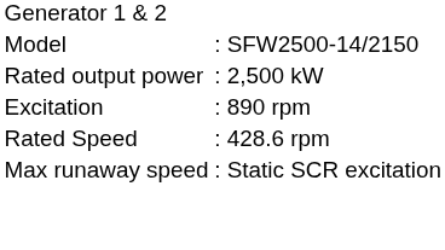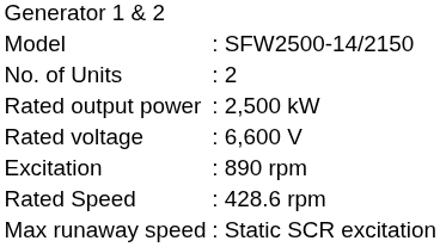+ row: No. of Units | : 2
+ row: Rated voltage | : 6,600 V
